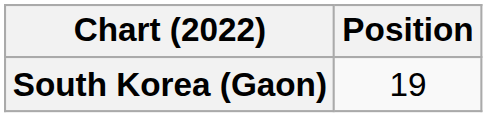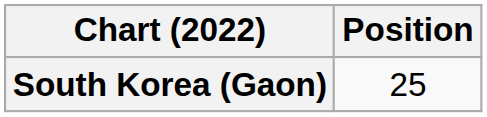South Korea (Gaon) | Position: 19 -> 25
